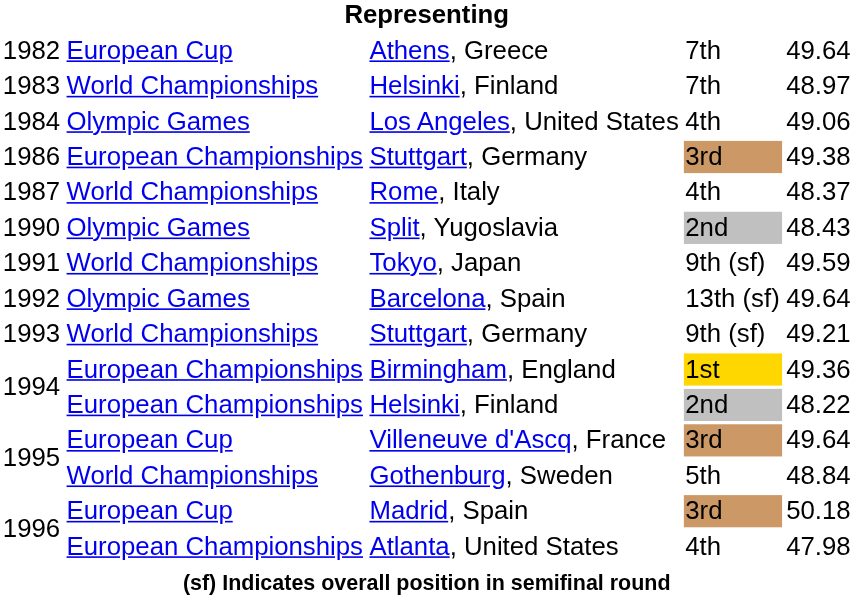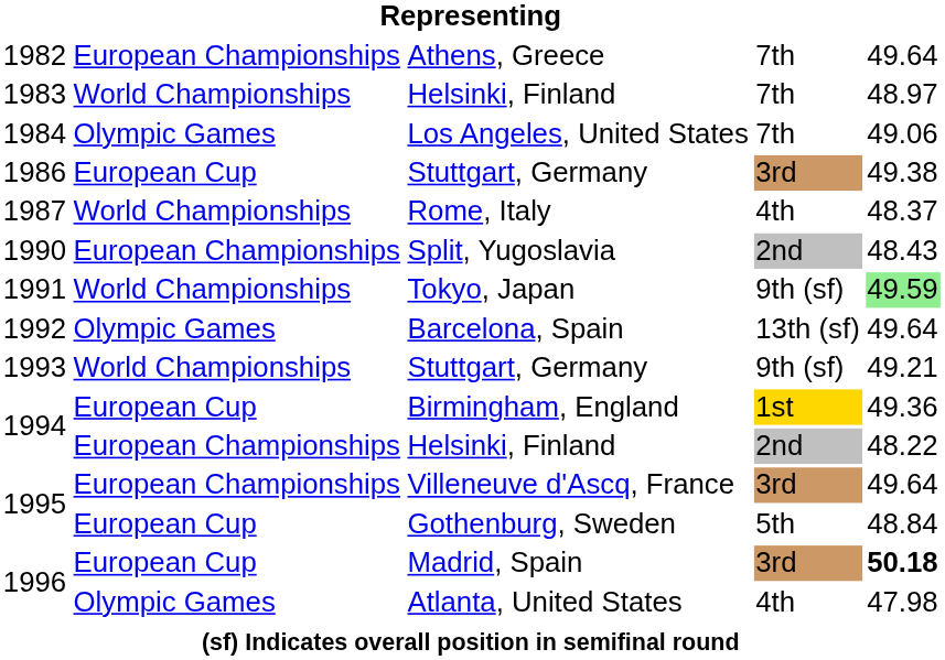Athens, Greece | column 2: European Cup -> European Championships
Los Angeles, United States | column 4: 4th -> 7th
1986 / Stuttgart, Germany | column 2: European Championships -> European Cup
Split, Yugoslavia | column 2: Olympic Games -> European Championships
Tokyo, Japan | column 5: no background -> lightgreen background
Birmingham, England | column 2: European Championships -> European Cup
Villeneuve d'Ascq, France | column 2: European Cup -> European Championships
Gothenburg, Sweden | column 2: World Championships -> European Cup
Madrid, Spain | column 5: normal -> bold
Atlanta, United States | column 2: European Championships -> Olympic Games
